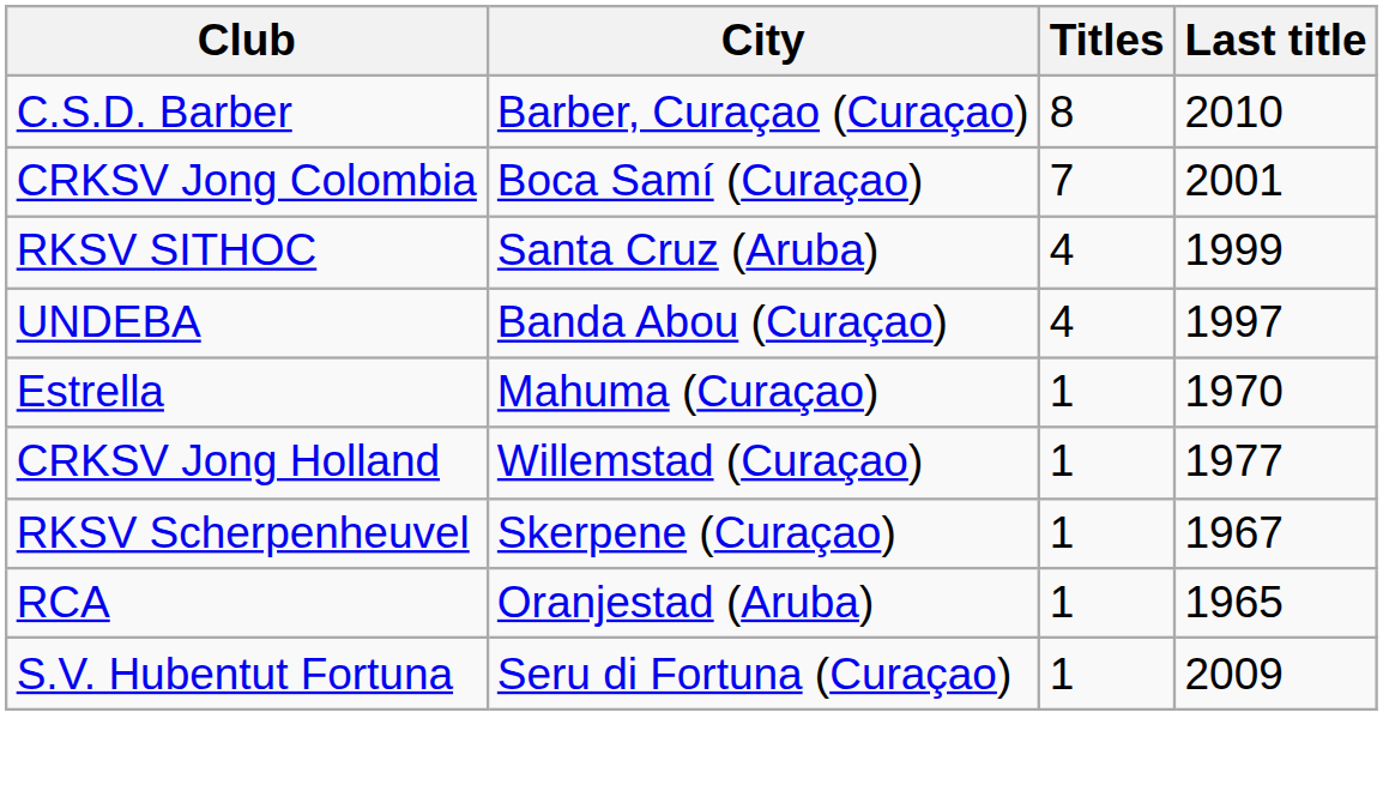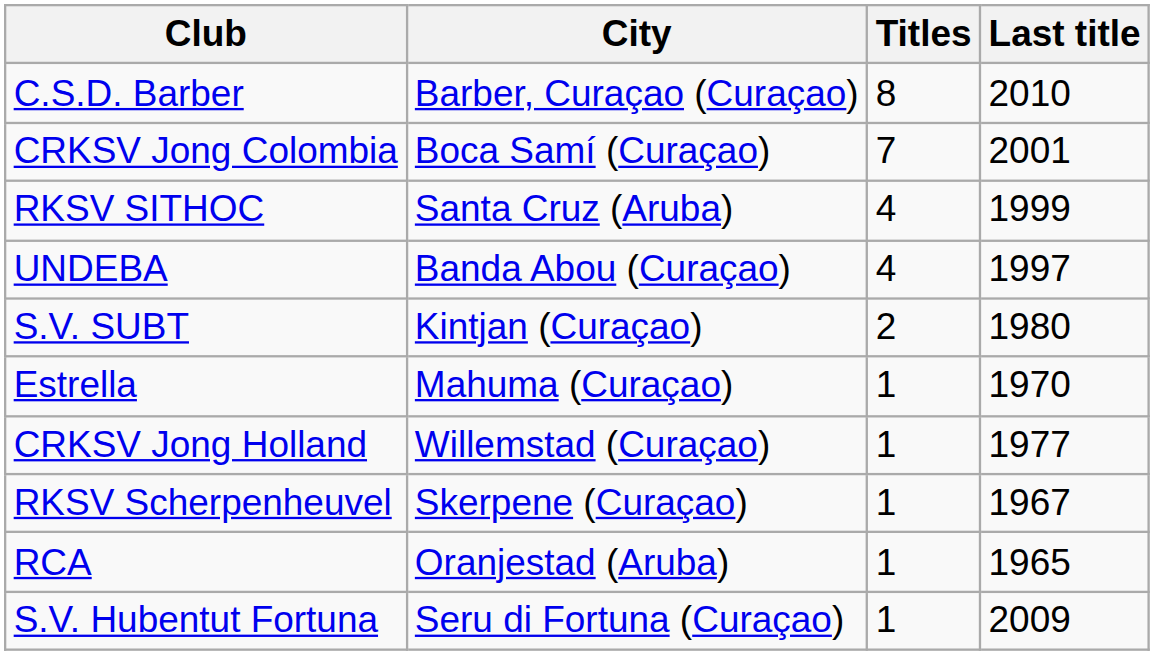+ row: S.V. SUBT | Kintjan (Curaçao) | 2 | 1980
